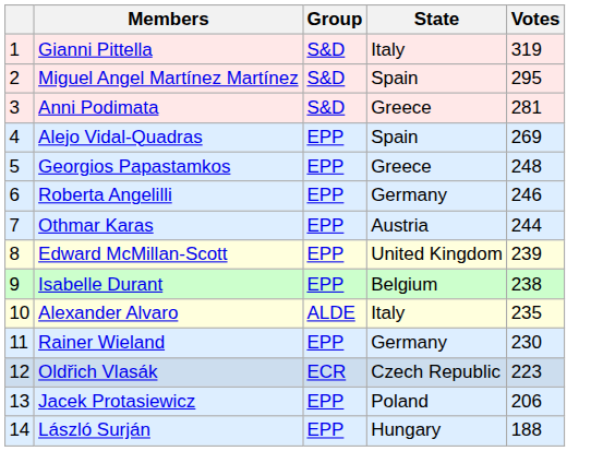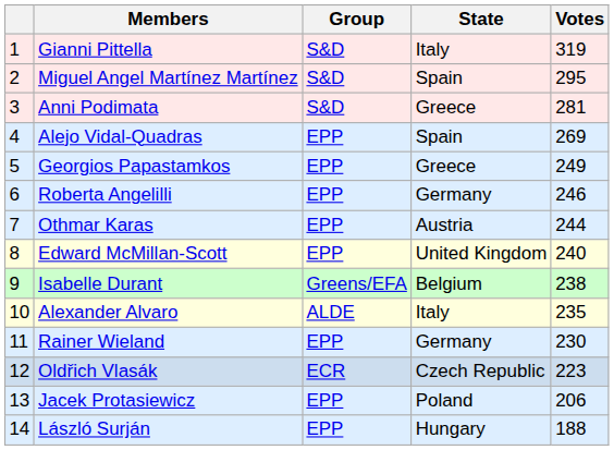Georgios Papastamkos | Votes: 248 -> 249
Edward McMillan-Scott | Votes: 239 -> 240
Isabelle Durant | Group: EPP -> Greens/EFA
